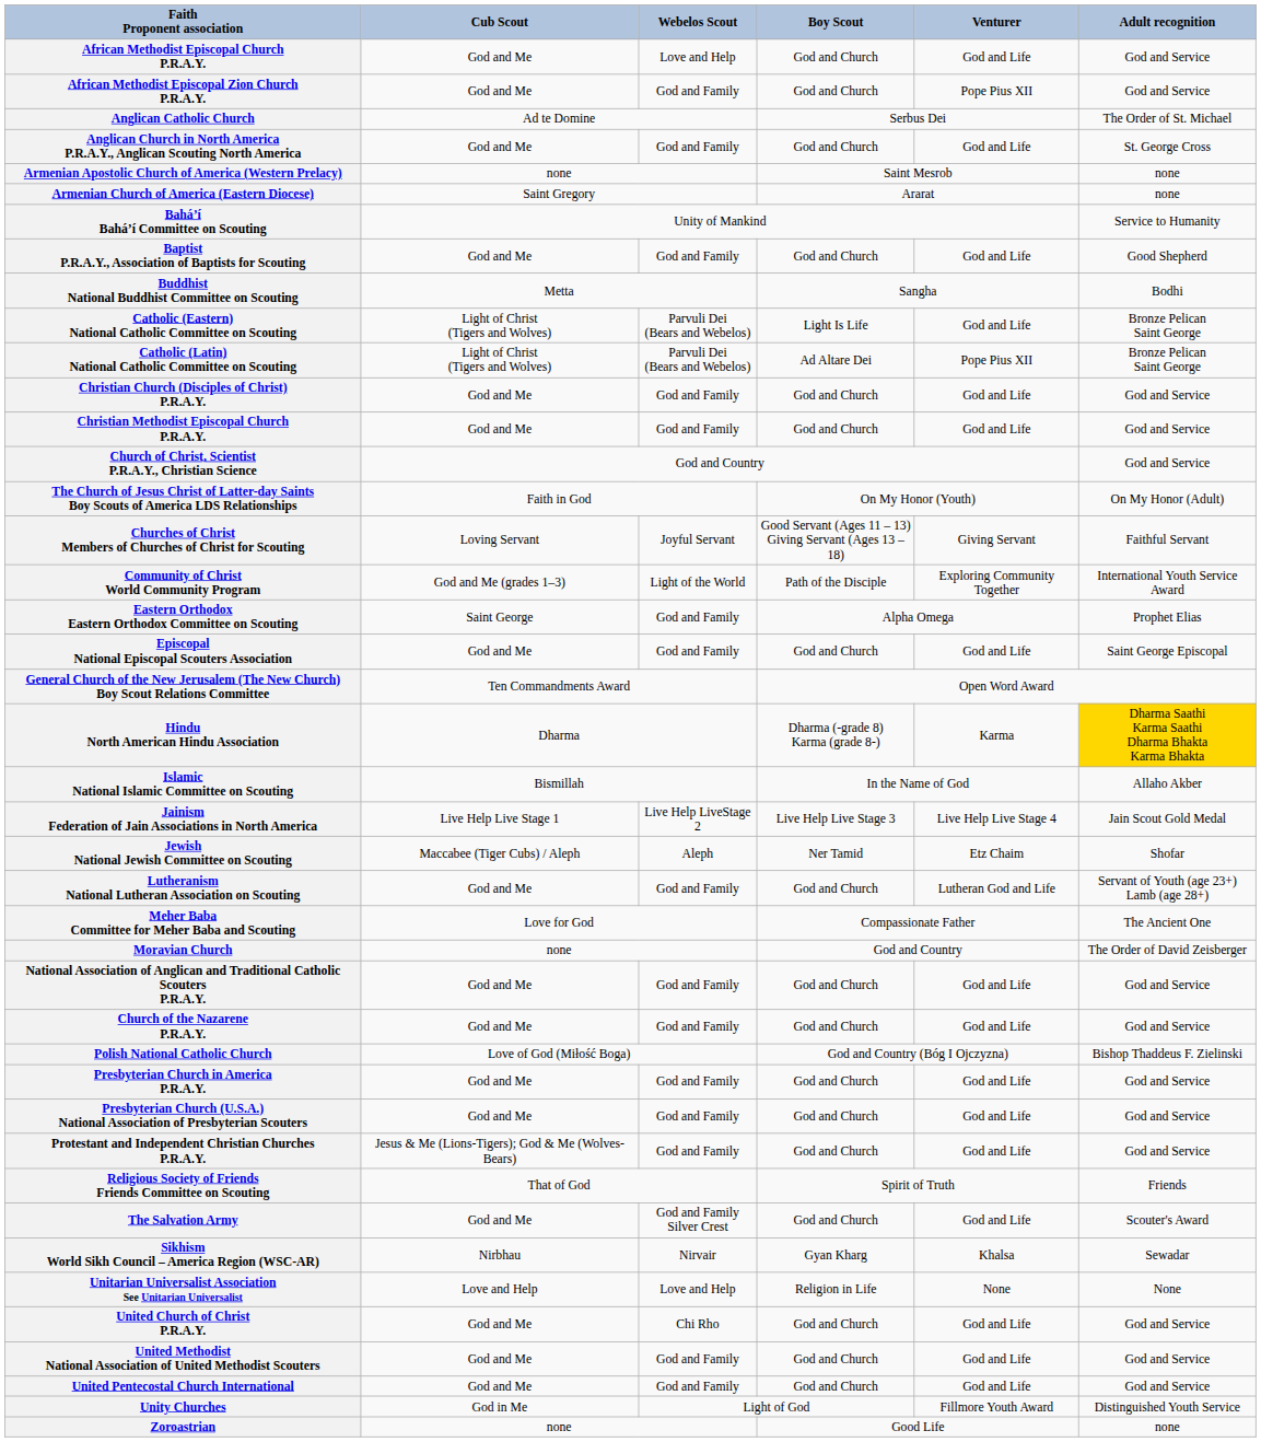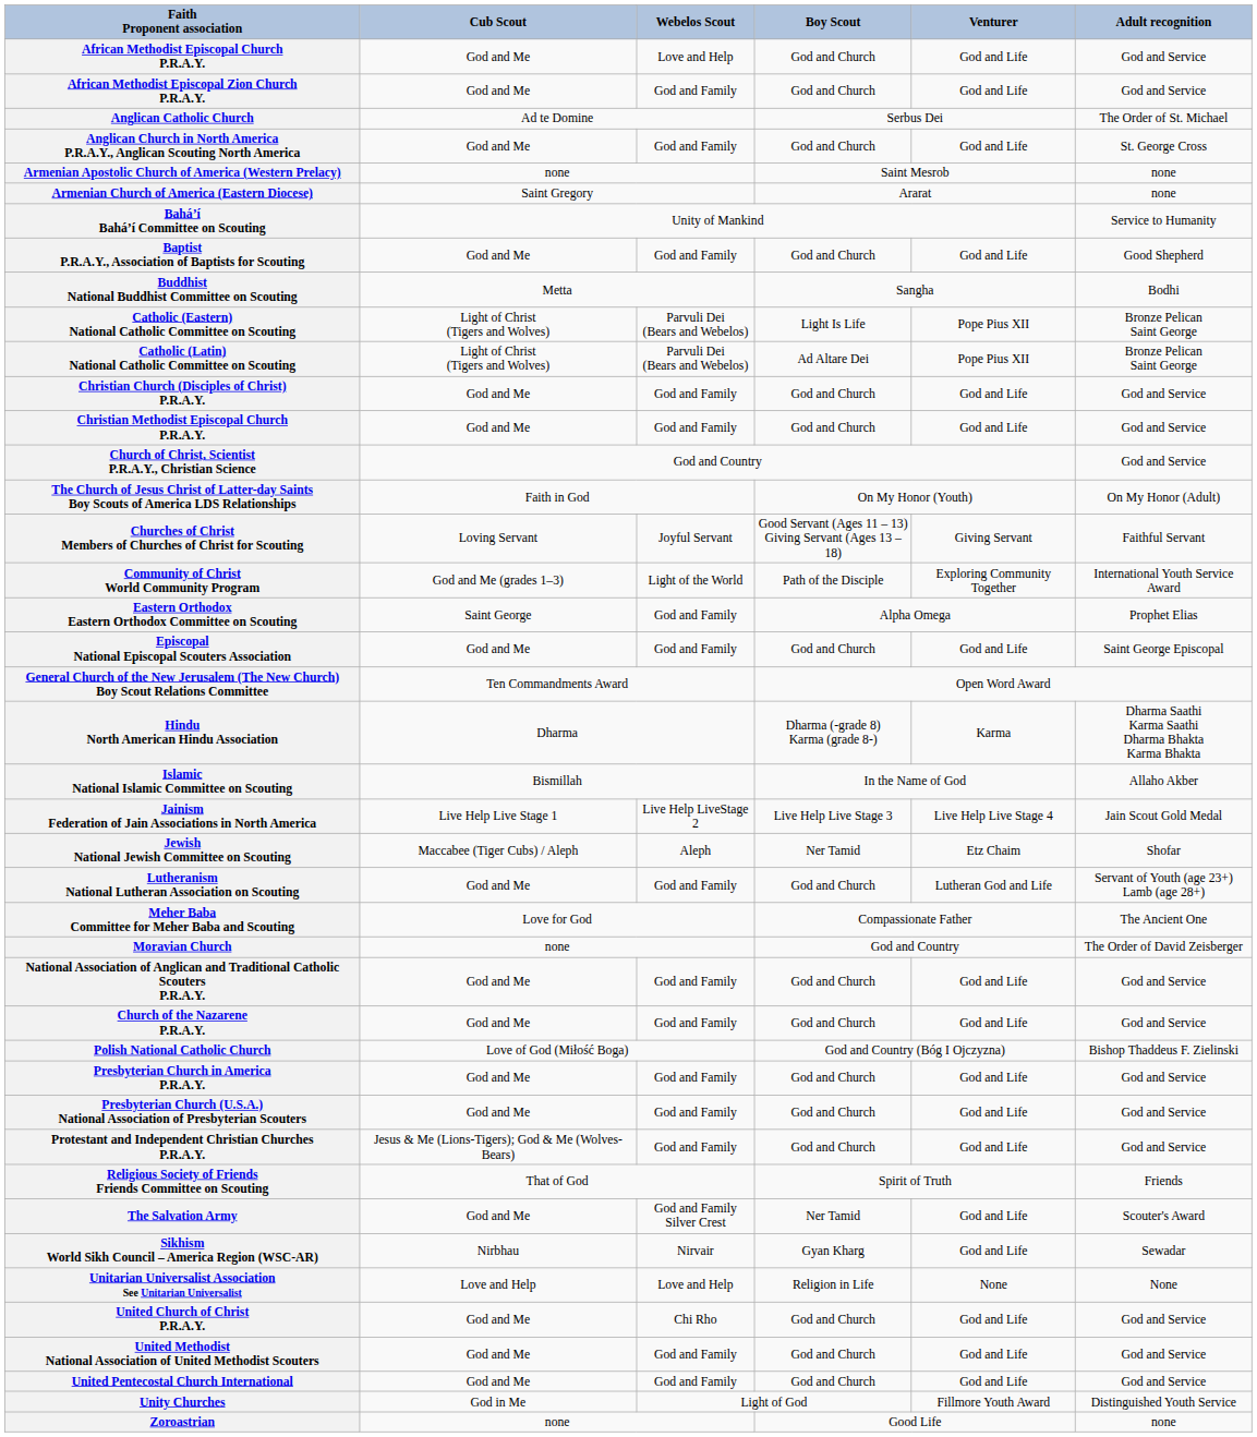African Methodist Episcopal Zion Church P.R.A.Y. | Venturer: Pope Pius XII -> God and Life
Catholic (Eastern) National Catholic Committee on Scouting | Venturer: God and Life -> Pope Pius XII
Hindu North American Hindu Association | Adult recognition: gold background -> no background
The Salvation Army | Boy Scout: God and Church -> Ner Tamid
Sikhism World Sikh Council – America Region (WSC-AR) | Venturer: Khalsa -> God and Life
